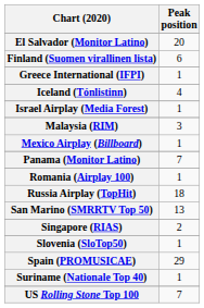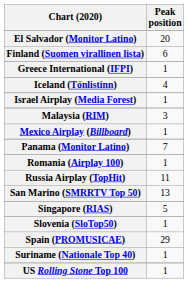Russia Airplay (TopHit) | Peak position: 18 -> 11
Singapore (RIAS) | Peak position: 2 -> 5
US Rolling Stone Top 100 | Peak position: 7 -> 1
